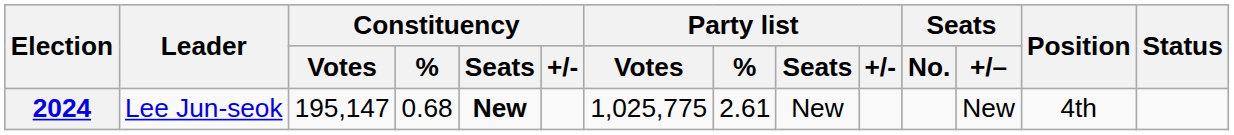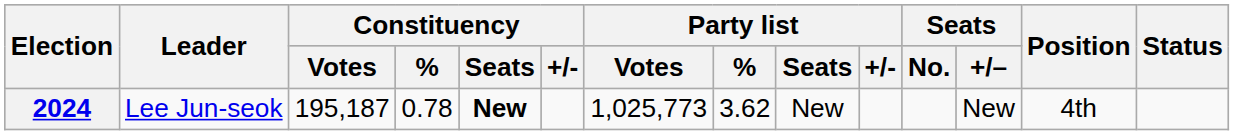2024 | Constituency / Votes: 195,147 -> 195,187
2024 | Constituency / %: 0.68 -> 0.78
2024 | Party list / Votes: 1,025,775 -> 1,025,773
2024 | Party list / %: 2.61 -> 3.62
